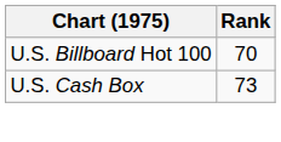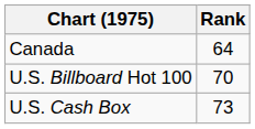+ row: Canada | 64
